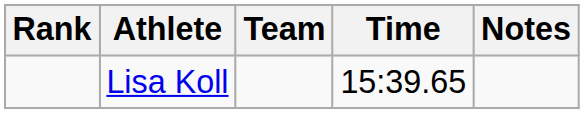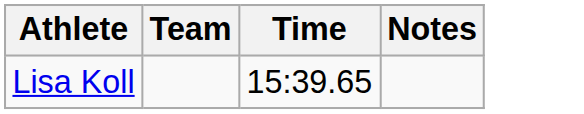- column: Rank
